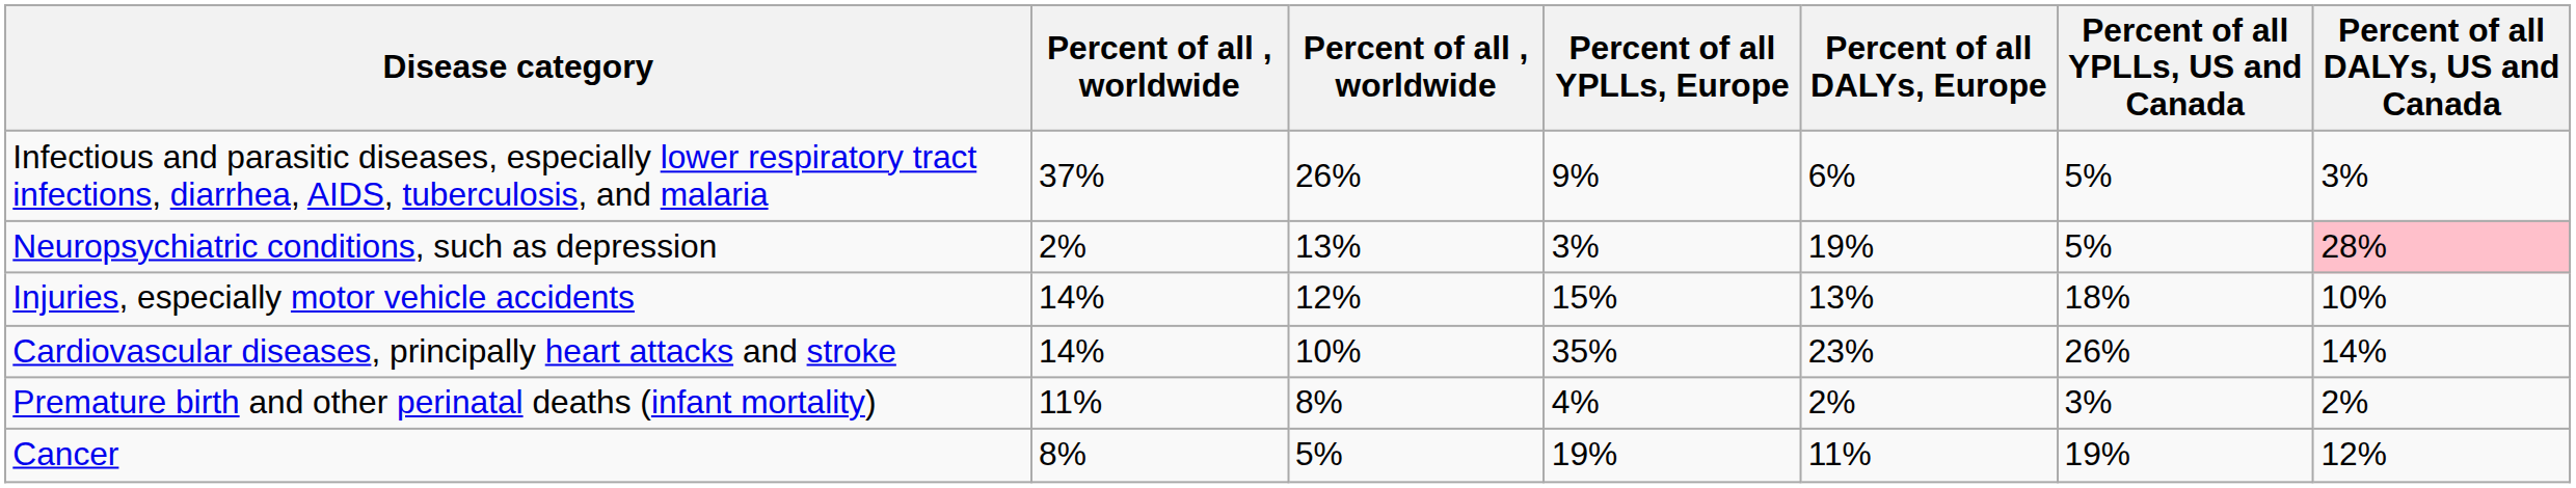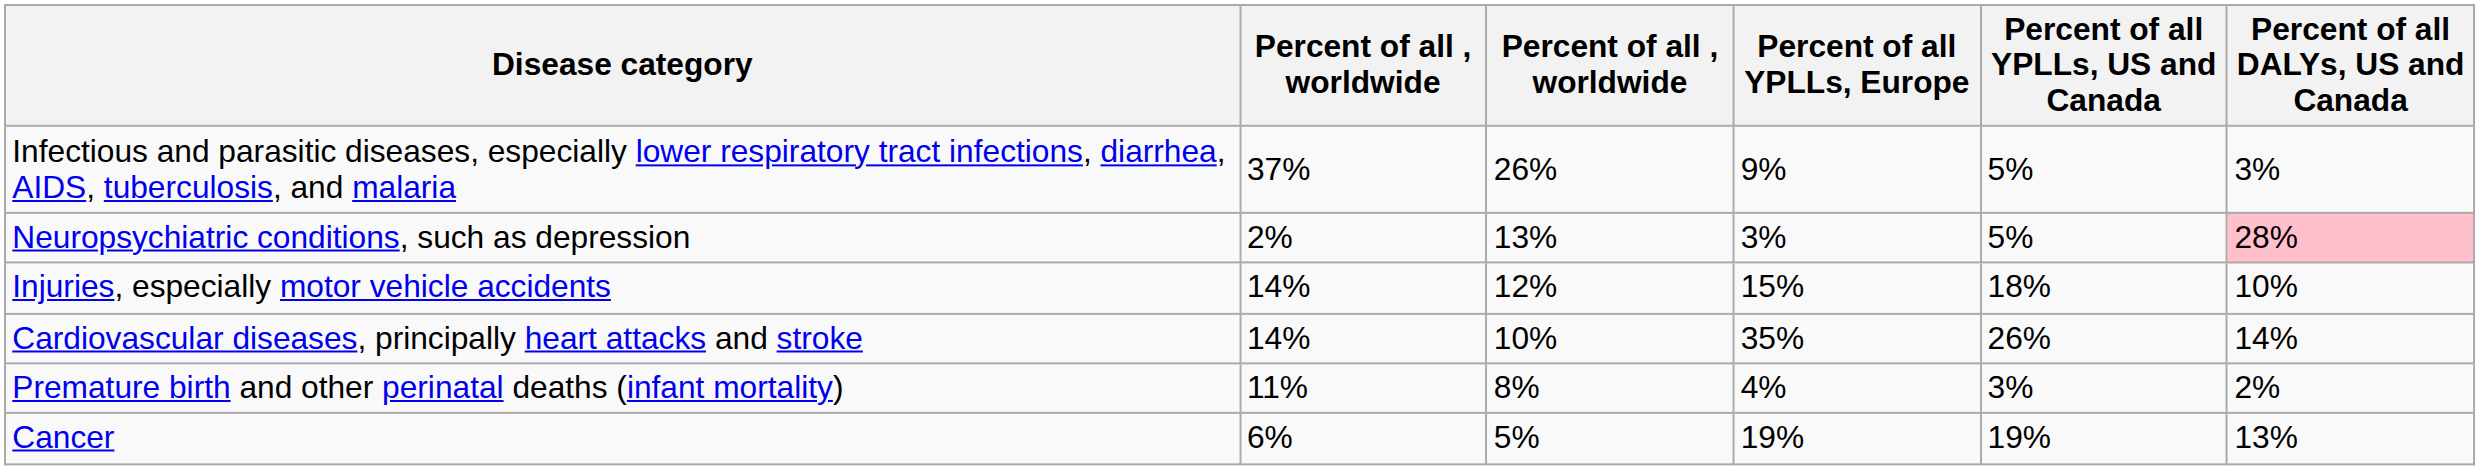- column: Percent of all DALYs, Europe | 6% | 19% | 13% | 23% | 2% | 11%
Cancer | column 2: 8% -> 6%
Cancer | Percent of all DALYs, US and Canada: 12% -> 13%
